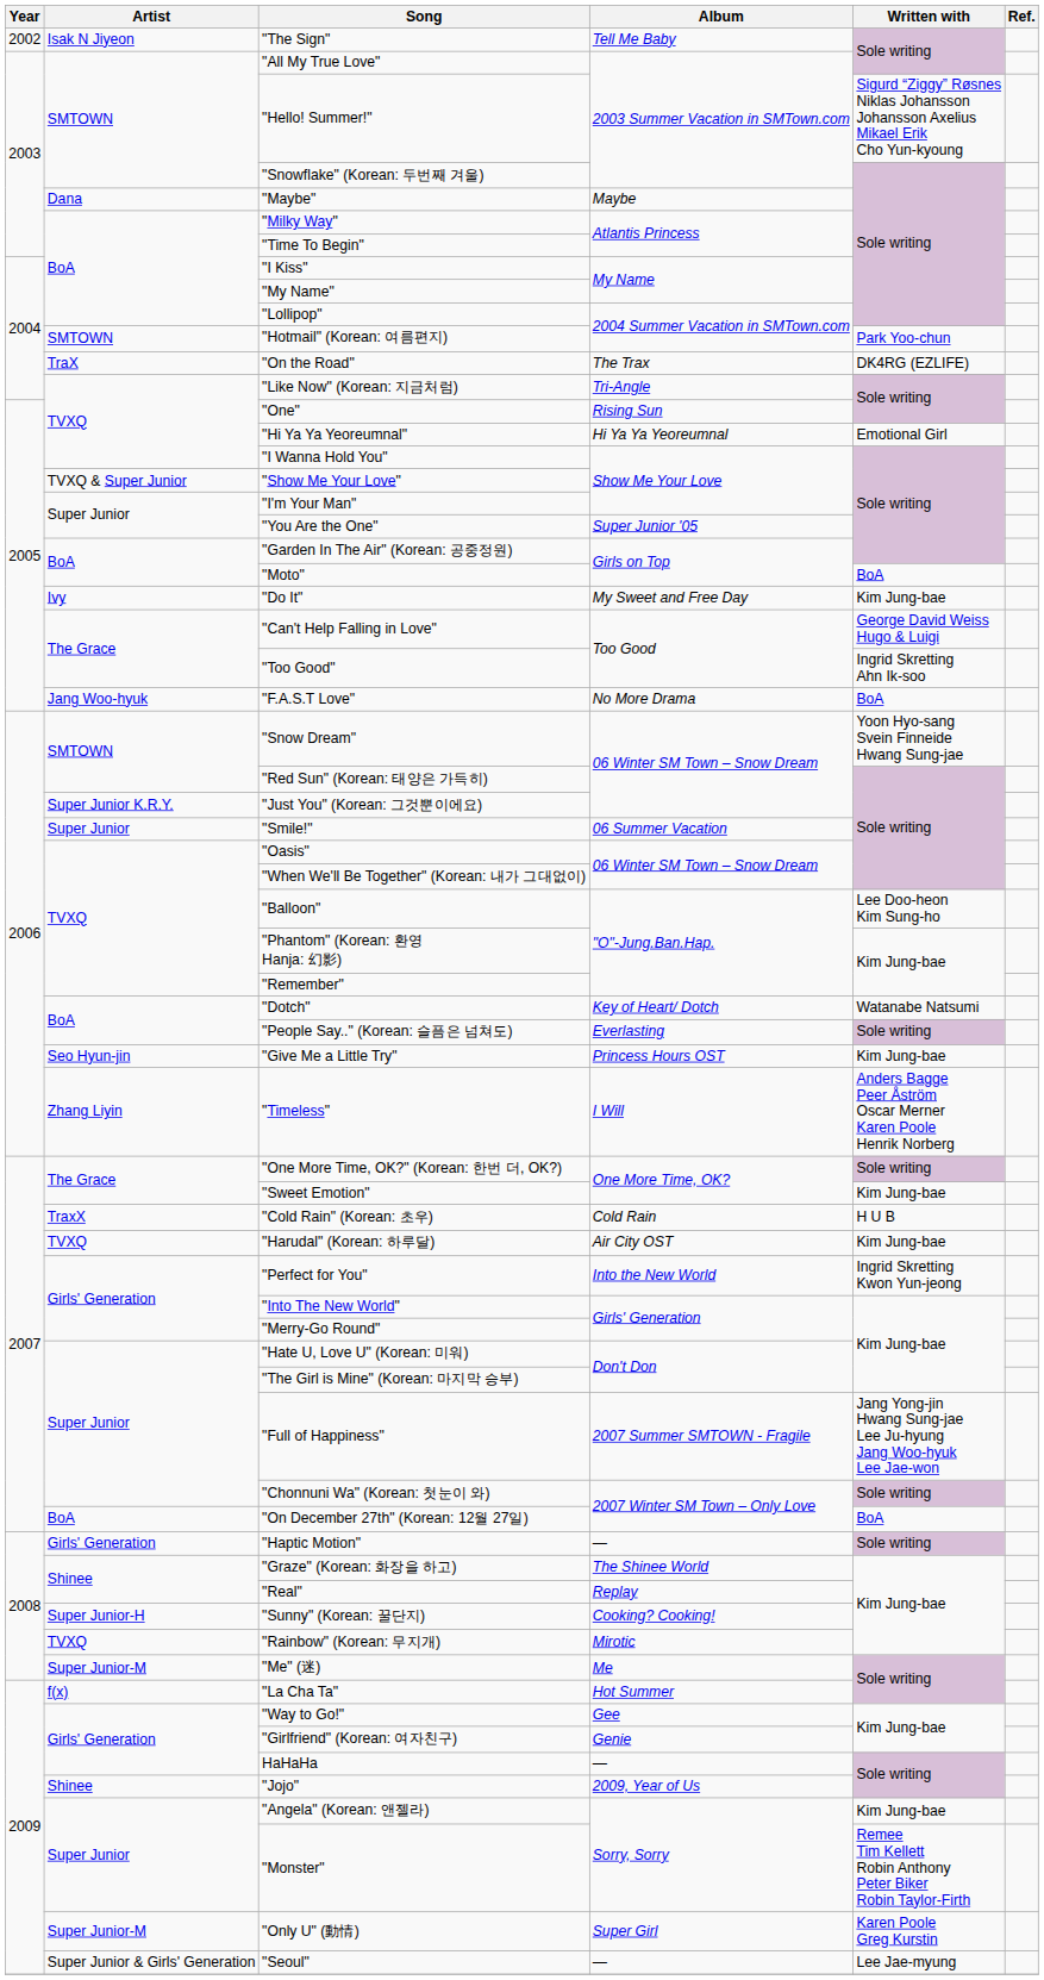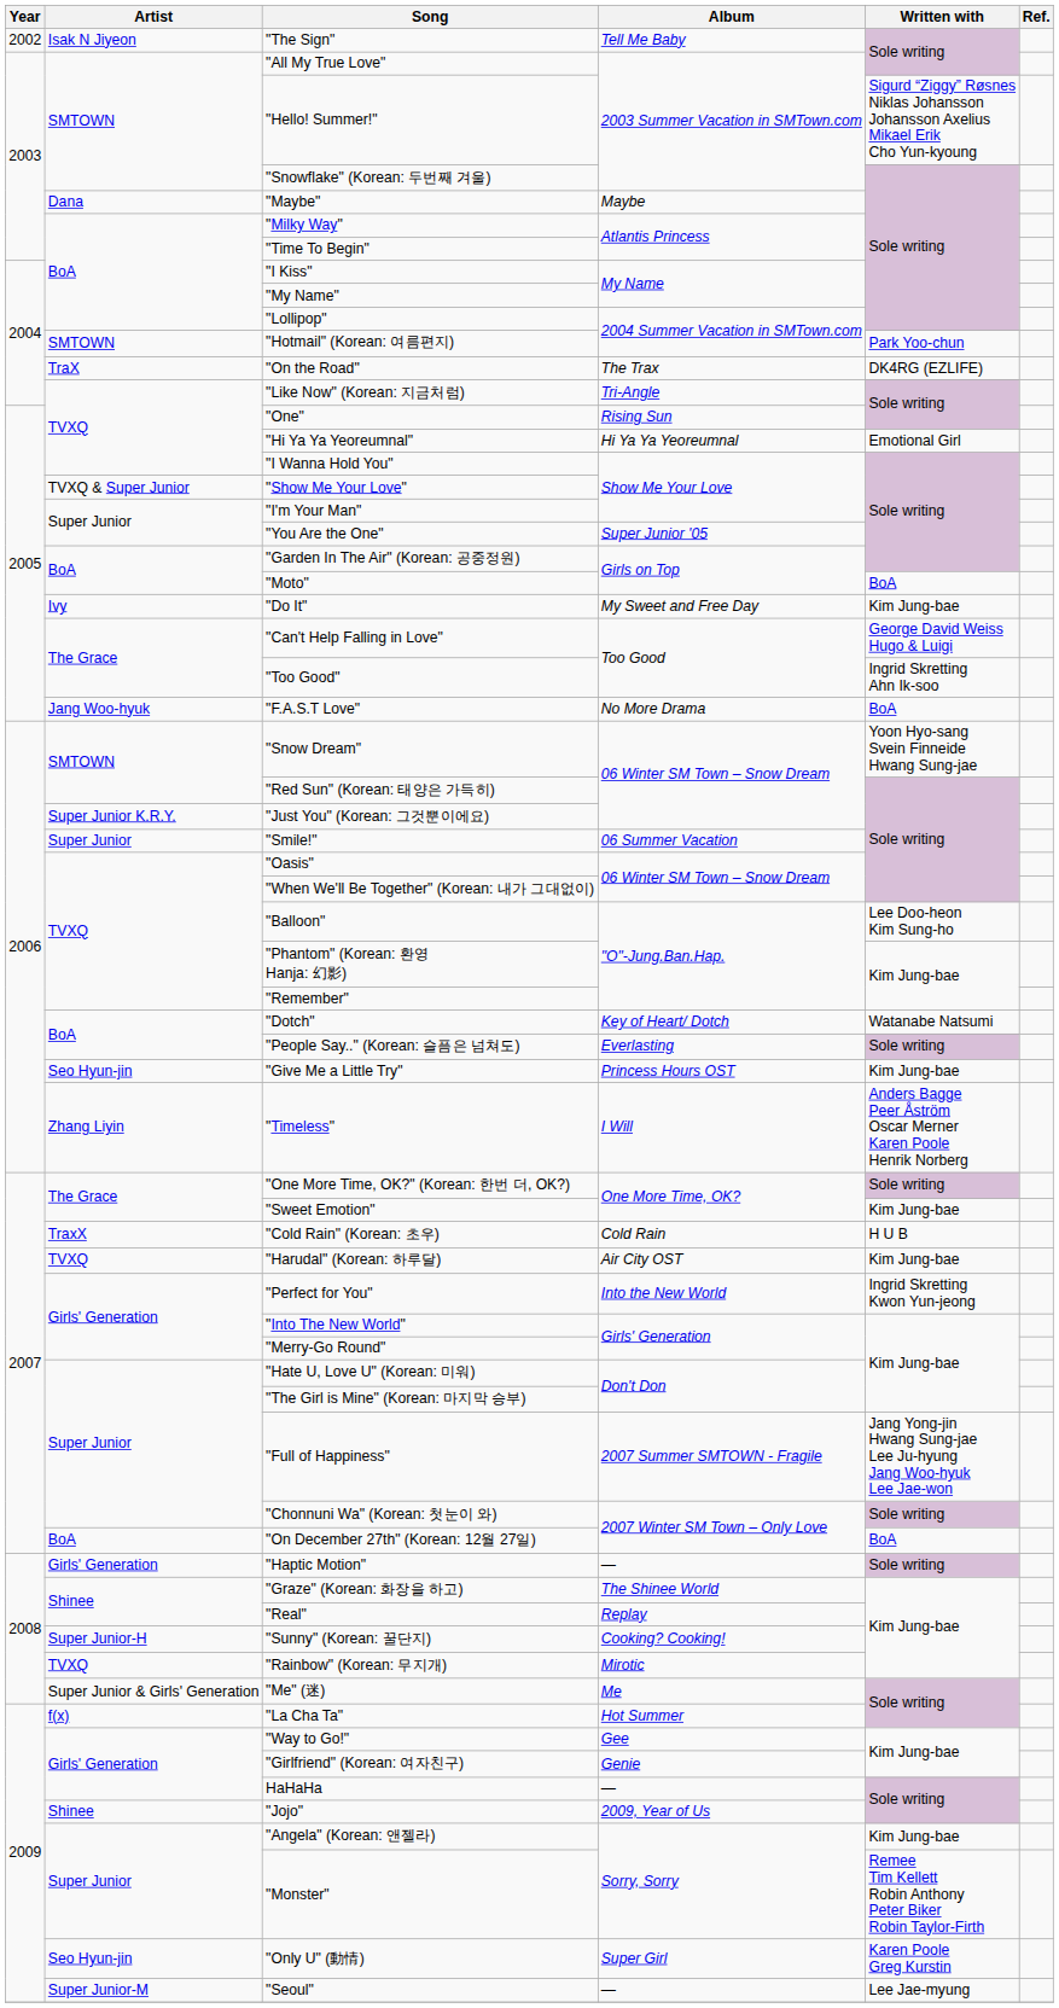"Me" (迷) | Artist: Super Junior-M -> Super Junior & Girls' Generation
"Only U" (動情) | Artist: Super Junior-M -> Seo Hyun-jin
"Seoul" | Artist: Super Junior & Girls' Generation -> Super Junior-M
